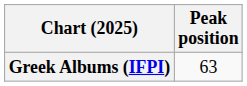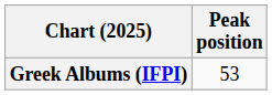Greek Albums (IFPI) | Peak position: 63 -> 53
